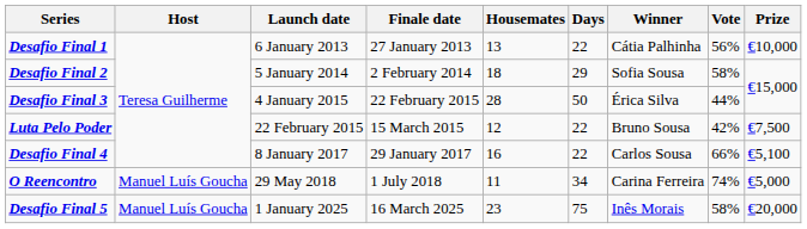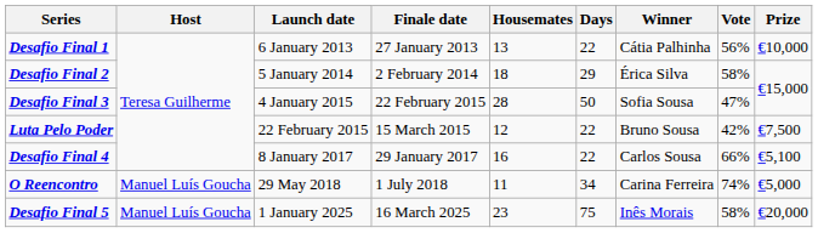Desafio Final 2 | Winner: Sofia Sousa -> Érica Silva
Desafio Final 3 | Winner: Érica Silva -> Sofia Sousa
Desafio Final 3 | Vote: 44% -> 47%
